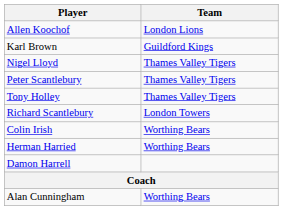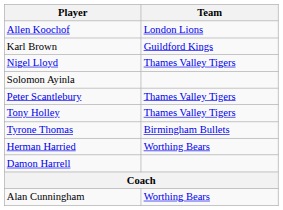+ row: Solomon Ayinla
- row: Richard Scantlebury | London Towers
+ row: Tyrone Thomas | Birmingham Bullets
- row: Colin Irish | Worthing Bears
